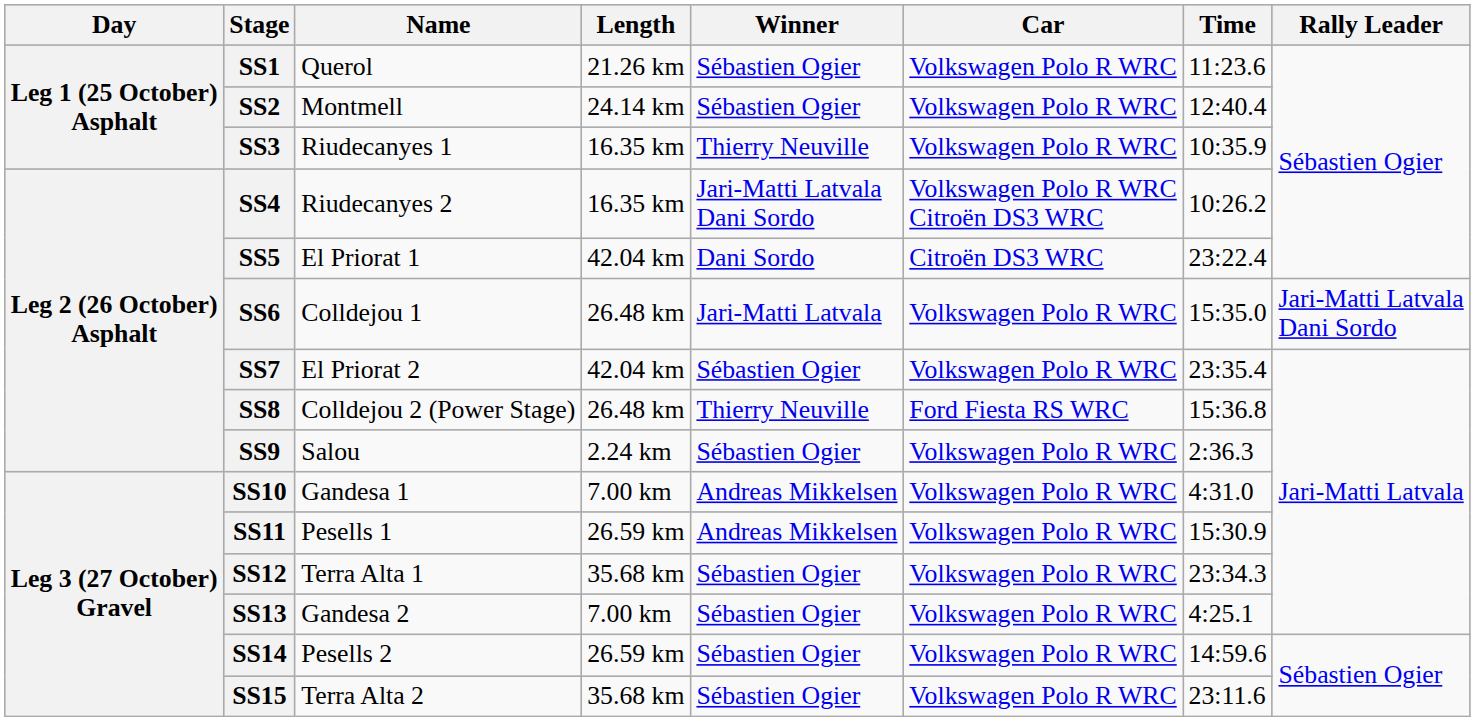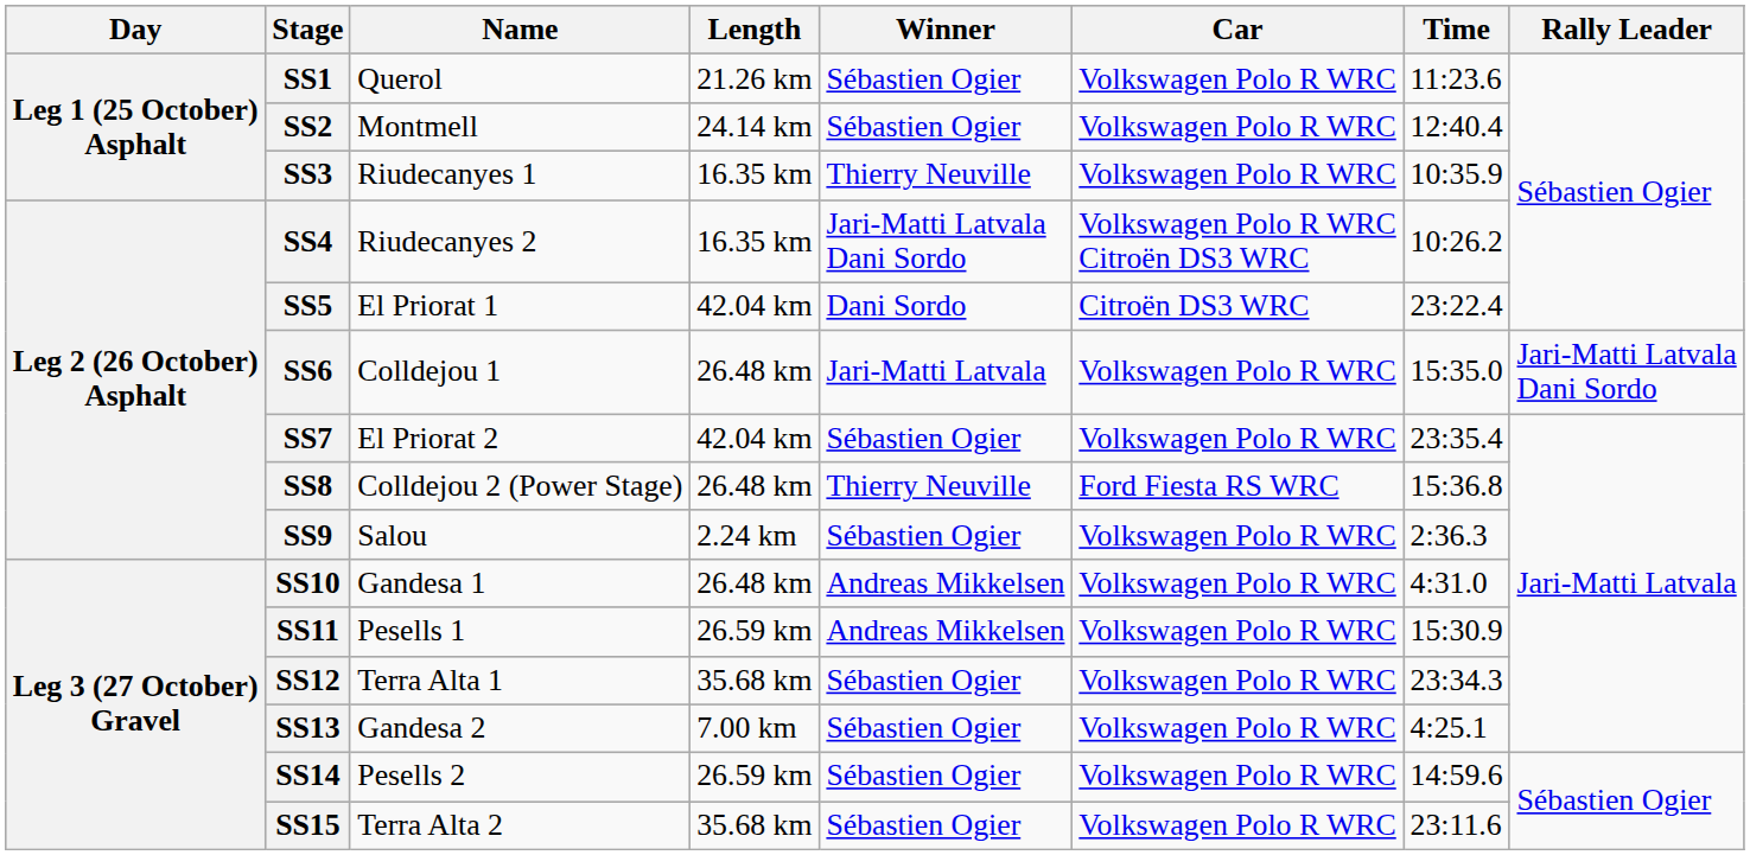SS10 | Length: 7.00 km -> 26.48 km
